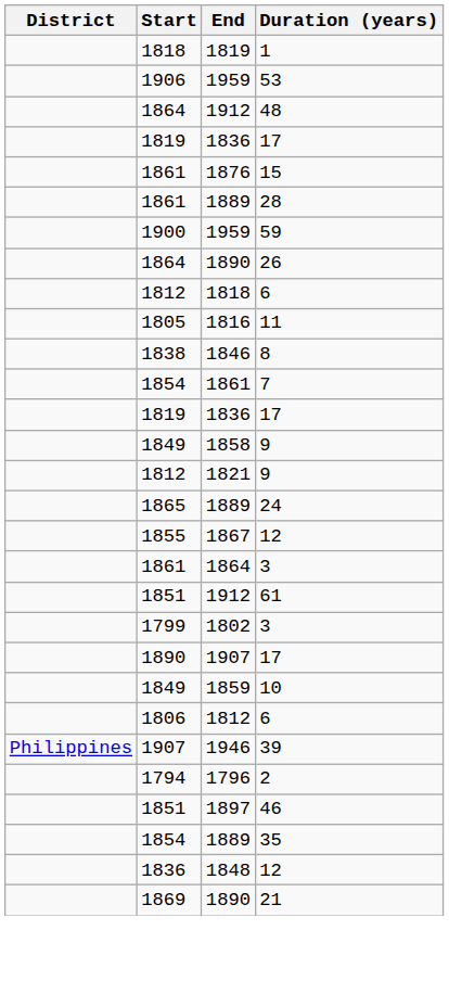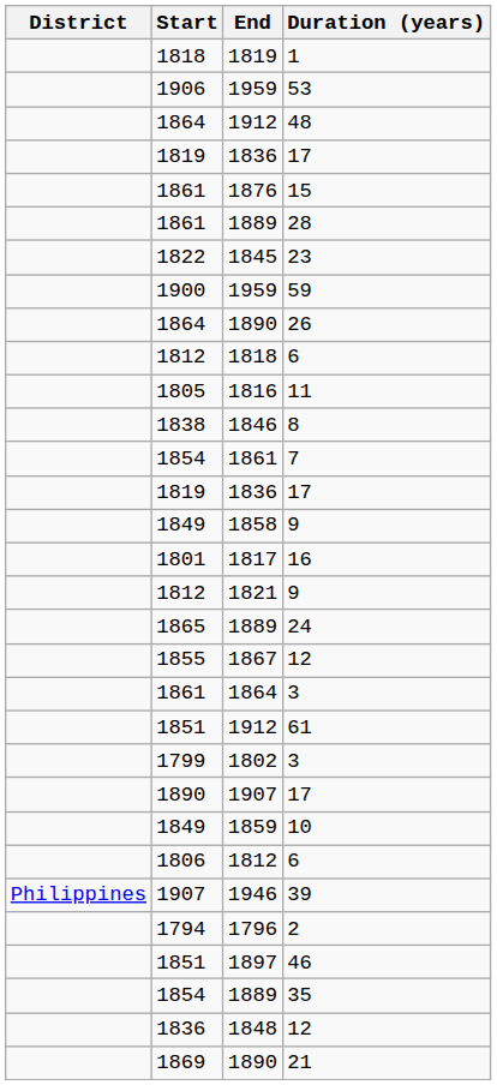+ row: 1822 | 1845 | 23
+ row: 1801 | 1817 | 16
